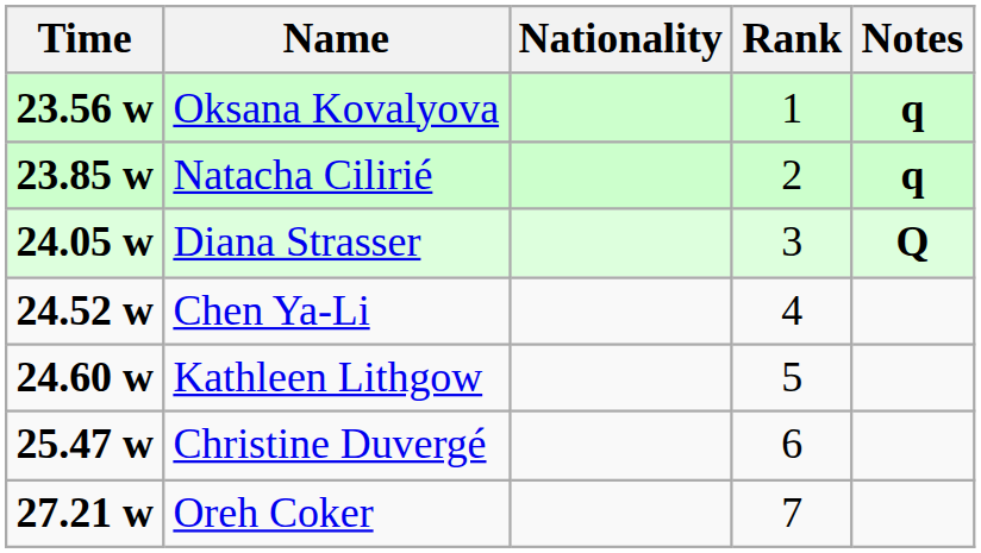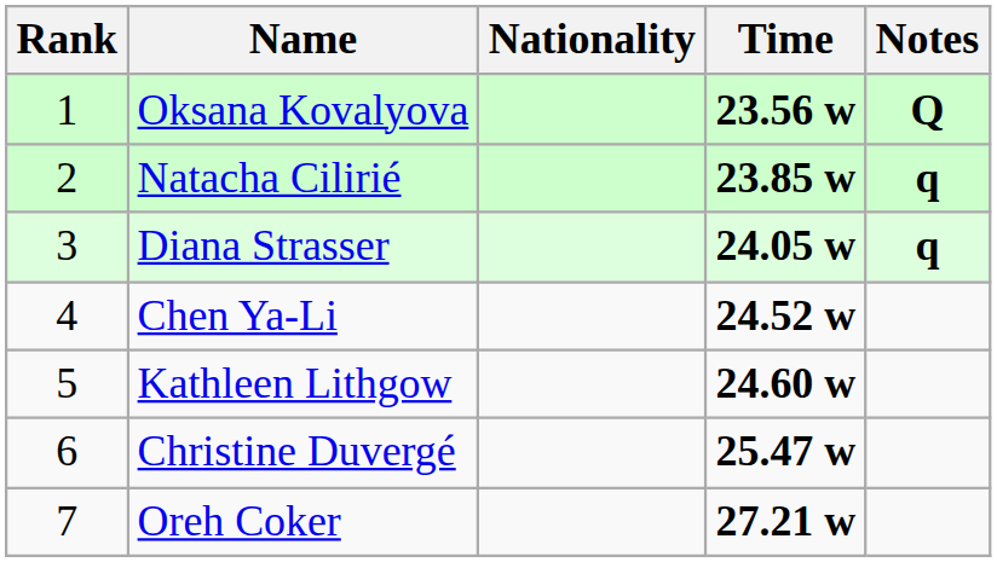columns swapped: Rank <-> Time
Oksana Kovalyova | Notes: q -> Q
Diana Strasser | Notes: Q -> q
